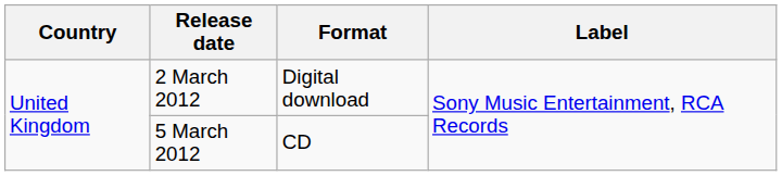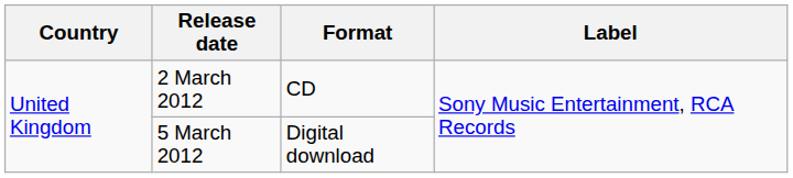2 March 2012 | Format: Digital download -> CD
5 March 2012 | Format: CD -> Digital download
